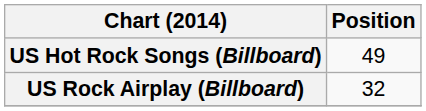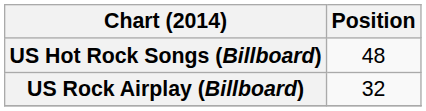US Hot Rock Songs (Billboard) | Position: 49 -> 48
